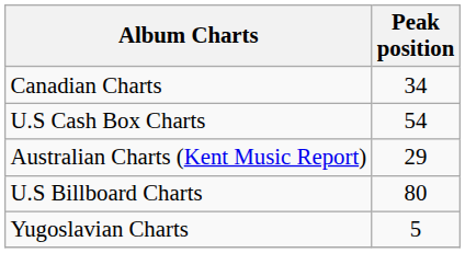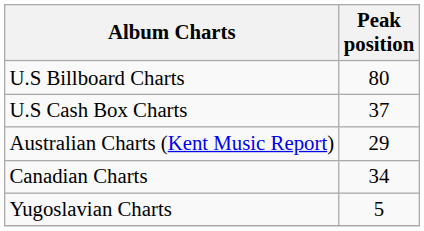rows swapped: U.S Billboard Charts <-> Canadian Charts
U.S Cash Box Charts | Peak position: 54 -> 37
